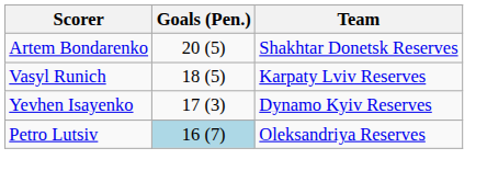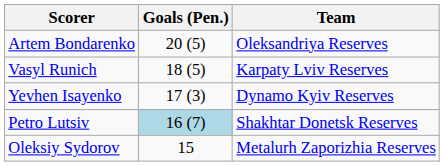Artem Bondarenko | Team: Shakhtar Donetsk Reserves -> Oleksandriya Reserves
Petro Lutsiv | Team: Oleksandriya Reserves -> Shakhtar Donetsk Reserves
+ row: Oleksiy Sydorov | 15 | Metalurh Zaporizhia Reserves
